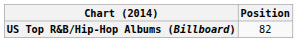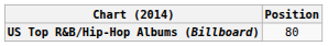US Top R&B/Hip-Hop Albums (Billboard) | Position: 82 -> 80
